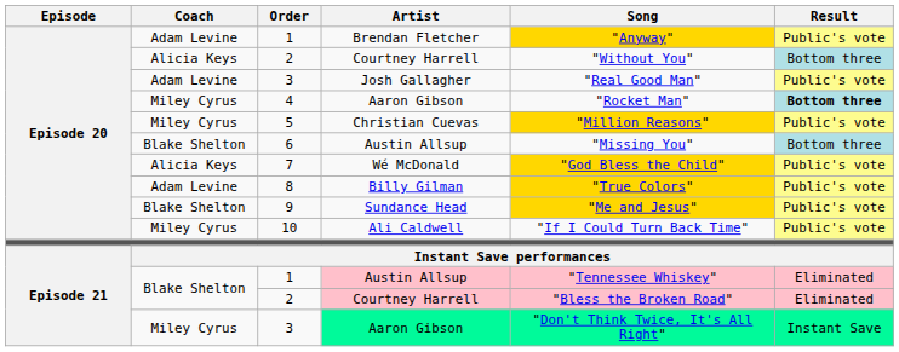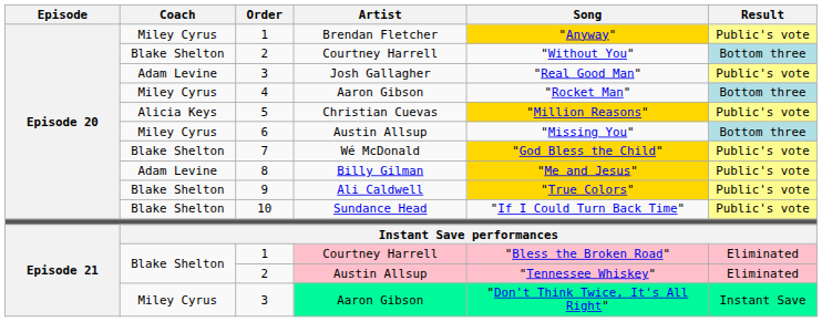Episode 20 / 1 | Coach: Adam Levine -> Miley Cyrus
Episode 20 / 2 | Coach: Alicia Keys -> Blake Shelton
4 | Result: bold -> normal
5 | Coach: Miley Cyrus -> Alicia Keys
6 | Coach: Blake Shelton -> Miley Cyrus
7 | Coach: Alicia Keys -> Blake Shelton
8 | Song: "True Colors" -> "Me and Jesus"
9 | Artist: Sundance Head -> Ali Caldwell
9 | Song: "Me and Jesus" -> "True Colors"
10 | Coach: Miley Cyrus -> Blake Shelton
10 | Artist: Ali Caldwell -> Sundance Head
Episode 21 / 1 | Artist: Austin Allsup -> Courtney Harrell
Episode 21 / 1 | Song: "Tennessee Whiskey" -> "Bless the Broken Road"
Episode 21 / 2 | Artist: Courtney Harrell -> Austin Allsup
Episode 21 / 2 | Song: "Bless the Broken Road" -> "Tennessee Whiskey"
